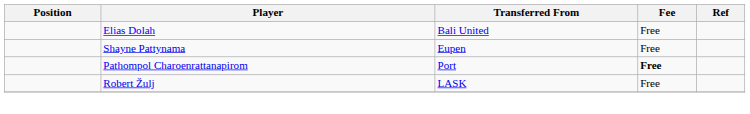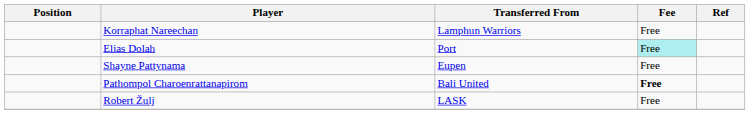+ row: Korraphat Nareechan | Lamphun Warriors | Free
Elias Dolah | Transferred From: Bali United -> Port
Elias Dolah | Fee: no background -> paleturquoise background
Pathompol Charoenrattanapirom | Transferred From: Port -> Bali United
